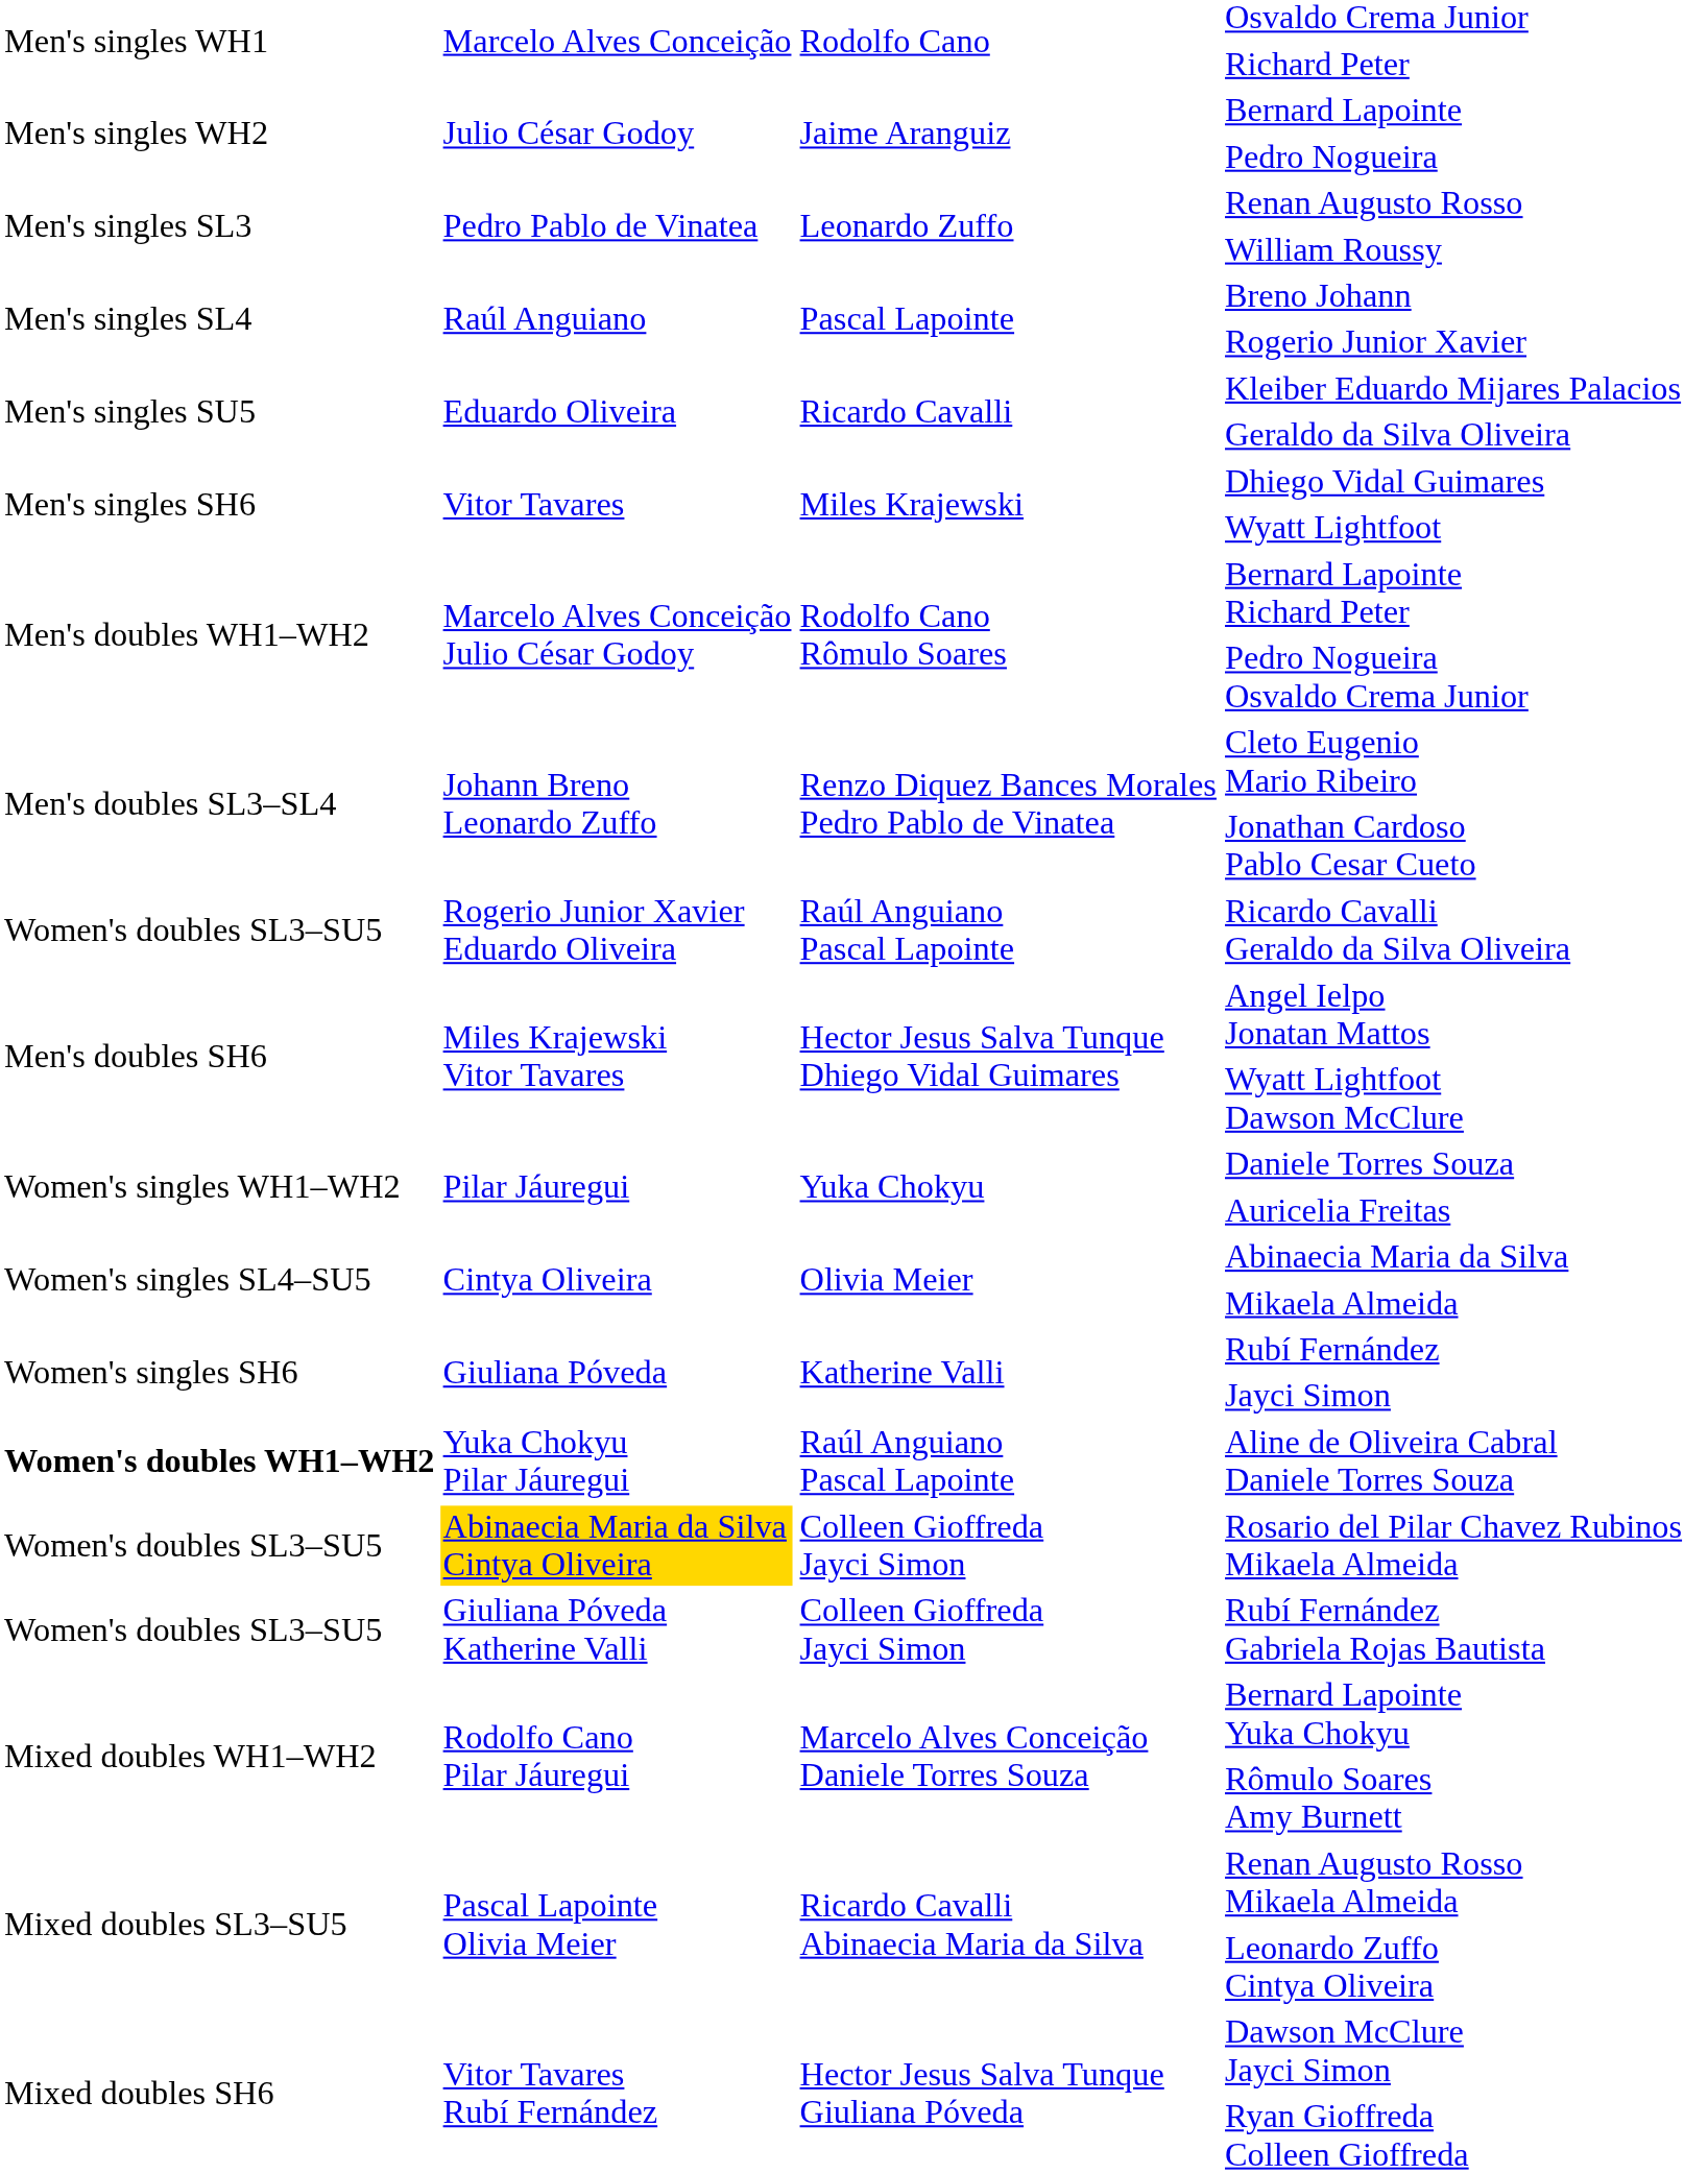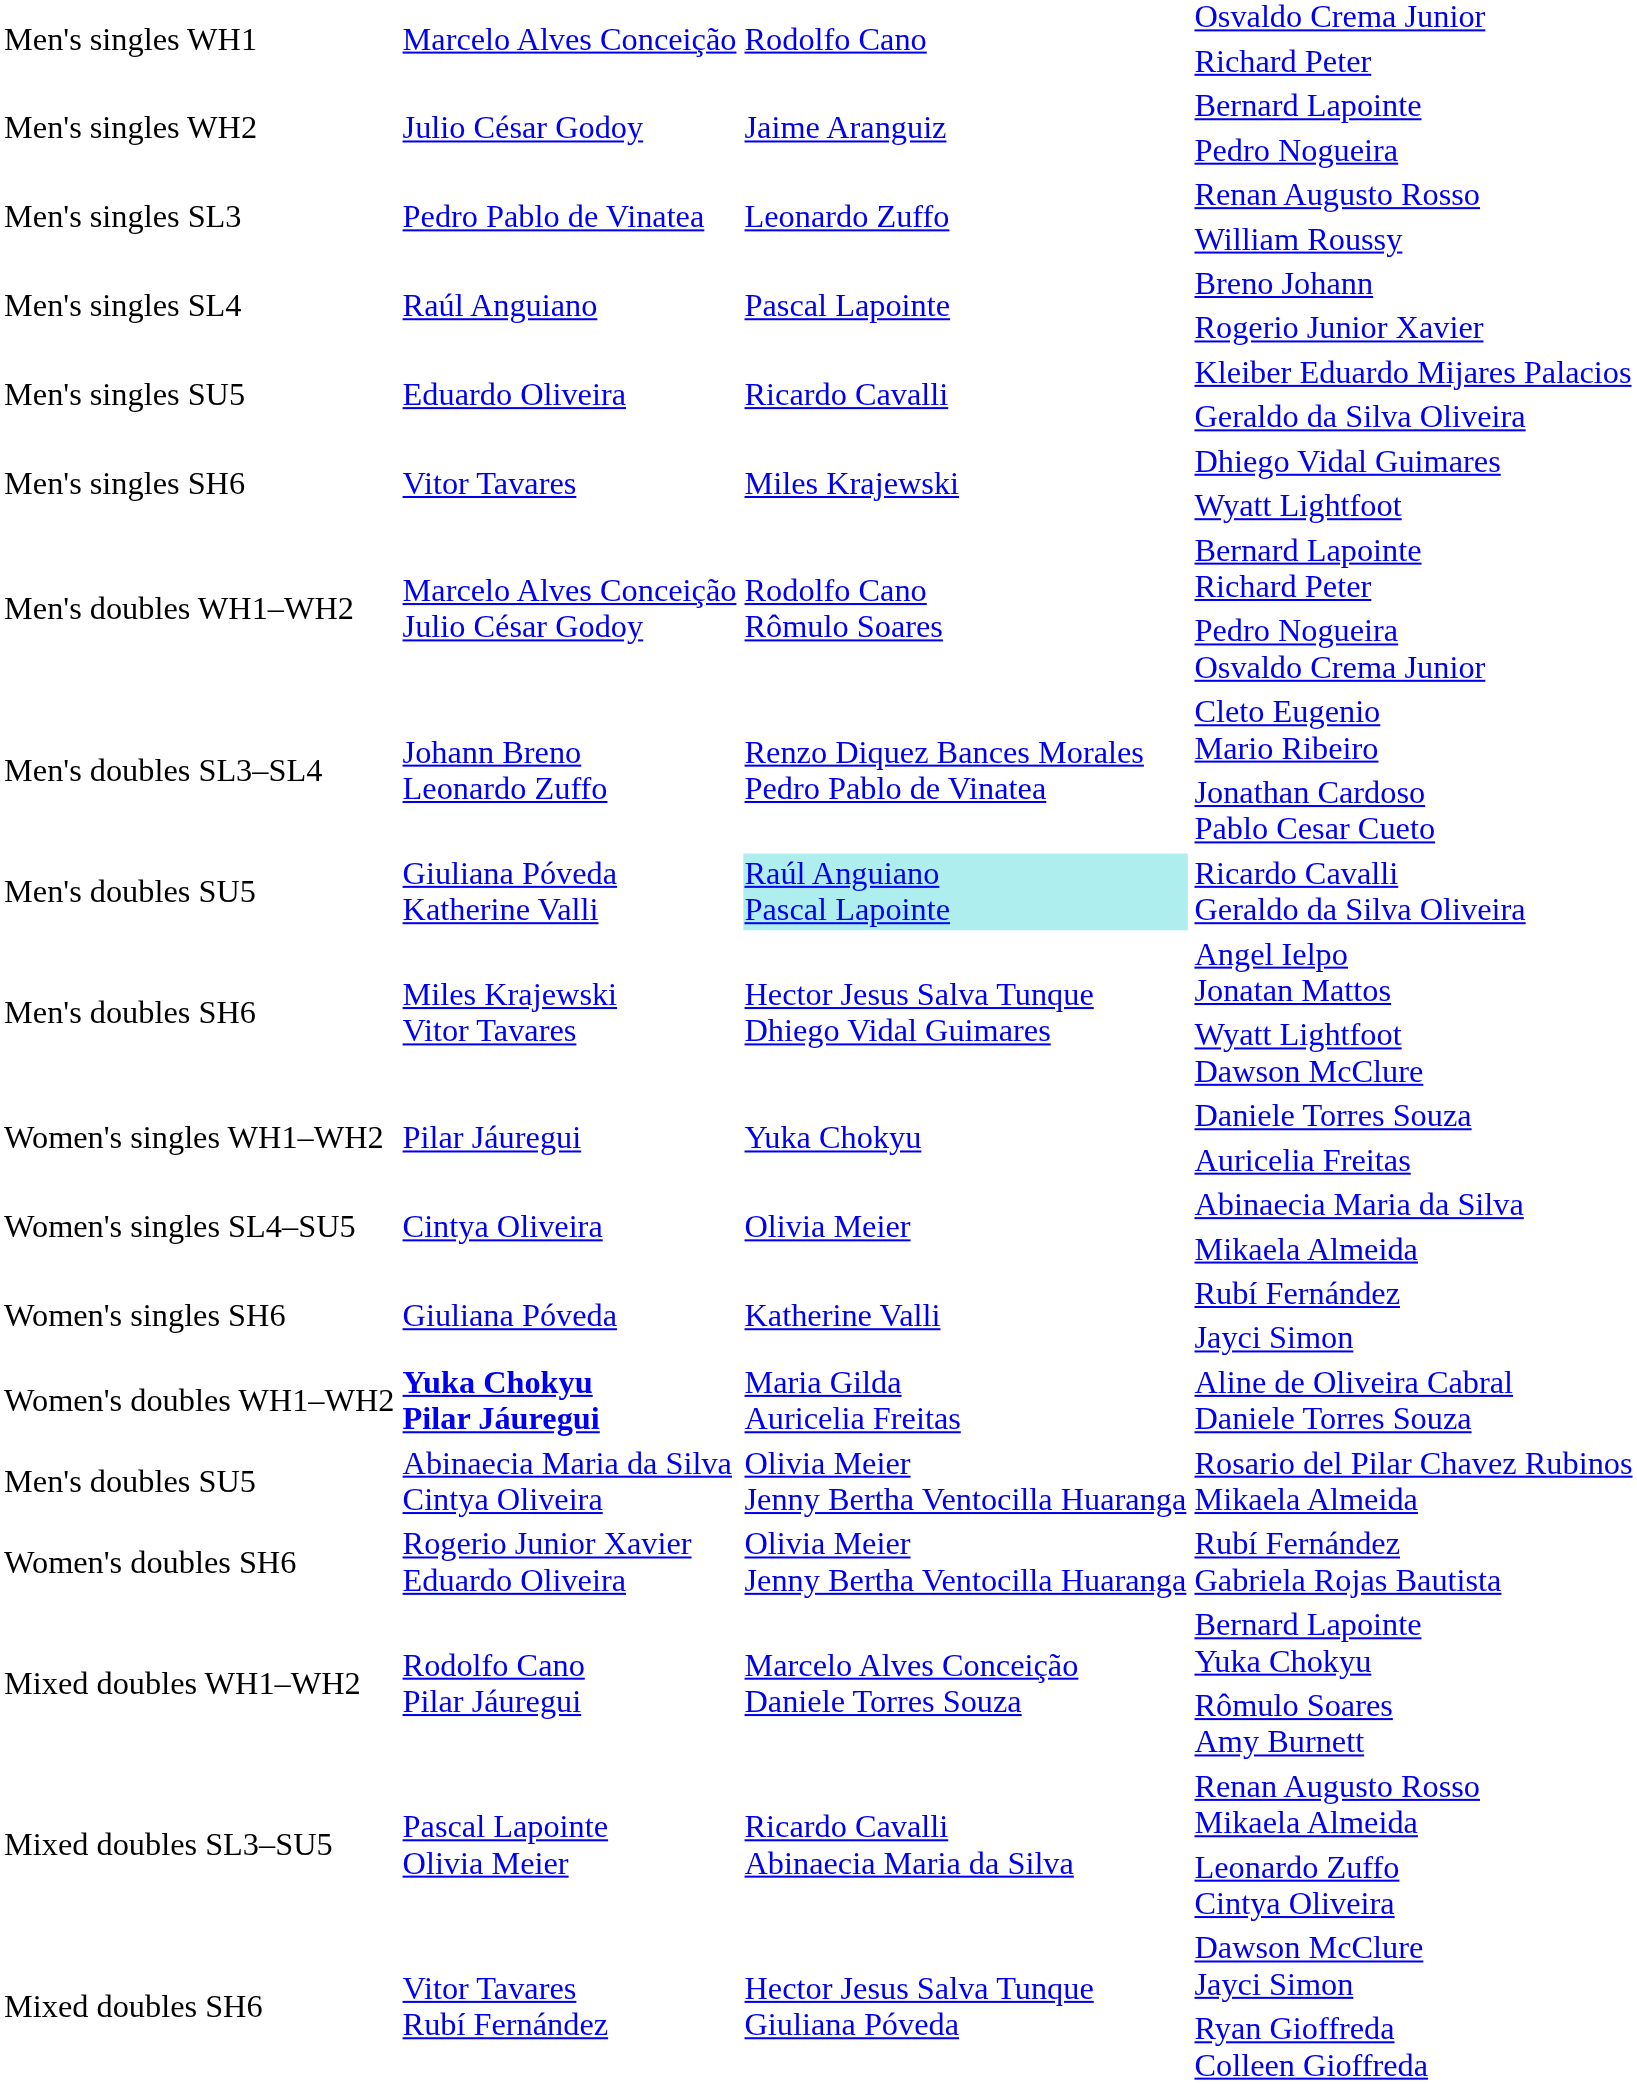Ricardo Cavalli Geraldo da Silva Oliveira | column 1: Women's doubles SL3–SU5 -> Men's doubles SU5
Ricardo Cavalli Geraldo da Silva Oliveira | column 2: Rogerio Junior Xavier Eduardo Oliveira -> Giuliana Póveda Katherine Valli
Ricardo Cavalli Geraldo da Silva Oliveira | column 3: no background -> paleturquoise background
Aline de Oliveira Cabral Daniele Torres Souza | column 1: bold -> normal
Aline de Oliveira Cabral Daniele Torres Souza | column 2: normal -> bold
Aline de Oliveira Cabral Daniele Torres Souza | column 3: Raúl Anguiano Pascal Lapointe -> Maria Gilda Auricelia Freitas
Rosario del Pilar Chavez Rubinos Mikaela Almeida | column 1: Women's doubles SL3–SU5 -> Men's doubles SU5
Rosario del Pilar Chavez Rubinos Mikaela Almeida | column 2: gold background -> no background
Rosario del Pilar Chavez Rubinos Mikaela Almeida | column 3: Colleen Gioffreda Jayci Simon -> Olivia Meier Jenny Bertha Ventocilla Huaranga
Rubí Fernández Gabriela Rojas Bautista | column 1: Women's doubles SL3–SU5 -> Women's doubles SH6
Rubí Fernández Gabriela Rojas Bautista | column 2: Giuliana Póveda Katherine Valli -> Rogerio Junior Xavier Eduardo Oliveira
Rubí Fernández Gabriela Rojas Bautista | column 3: Colleen Gioffreda Jayci Simon -> Olivia Meier Jenny Bertha Ventocilla Huaranga
